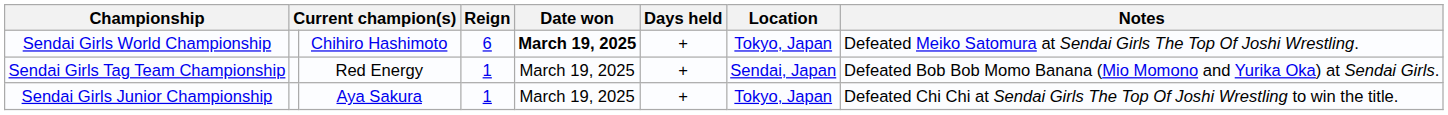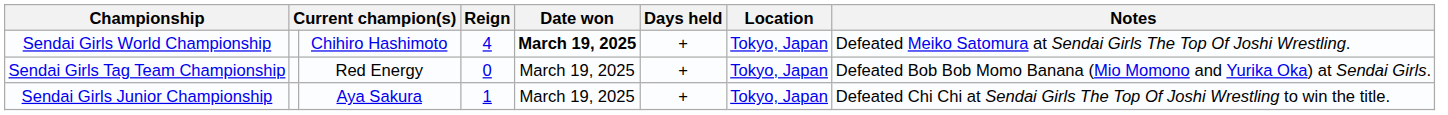Sendai Girls World Championship | Reign: 6 -> 4
Sendai Girls Tag Team Championship | Reign: 1 -> 0
Sendai Girls Tag Team Championship | Location: Sendai, Japan -> Tokyo, Japan
